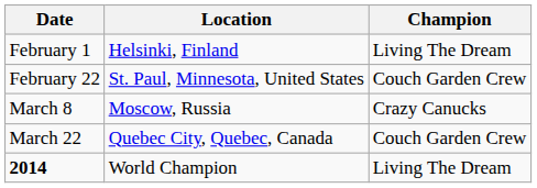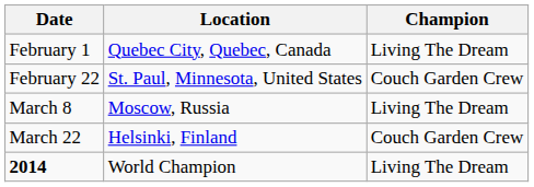February 1 | Location: Helsinki, Finland -> Quebec City, Quebec, Canada
March 8 | Champion: Crazy Canucks -> Living The Dream
March 22 | Location: Quebec City, Quebec, Canada -> Helsinki, Finland
